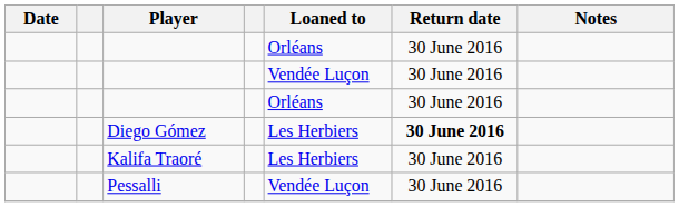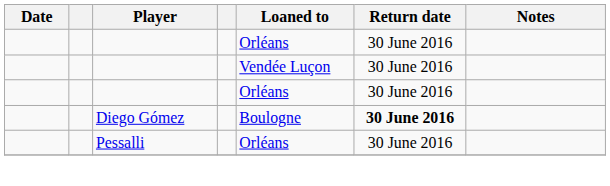Diego Gómez | Loaned to: Les Herbiers -> Boulogne
- row: Kalifa Traoré | Les Herbiers | 30 June 2016
Pessalli | Loaned to: Vendée Luçon -> Orléans
